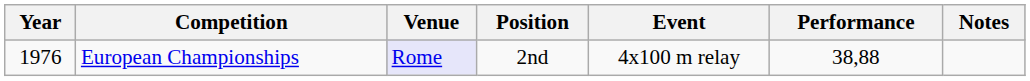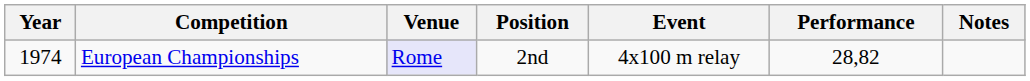European Championships | Year: 1976 -> 1974
European Championships | Performance: 38,88 -> 28,82
